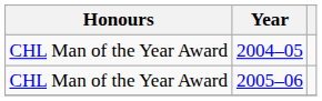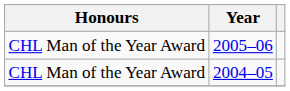rows swapped: 2004–05 <-> 2005–06
